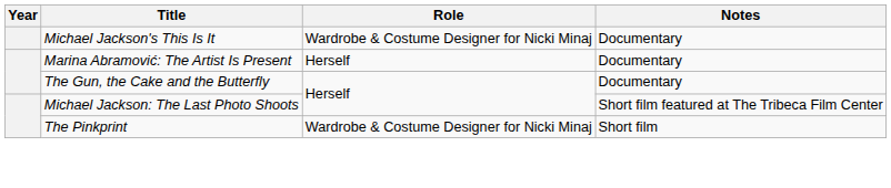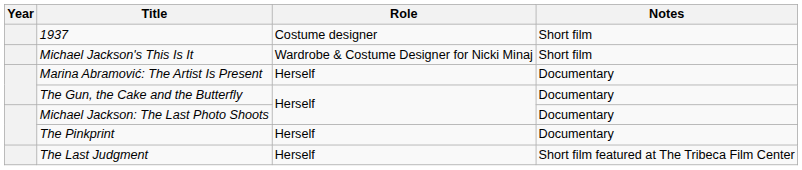+ row: 1937 | Costume designer | Short film
Michael Jackson's This Is It | Notes: Documentary -> Short film
Michael Jackson: The Last Photo Shoots | Notes: Short film featured at The Tribeca Film Center -> Documentary
The Pinkprint | Role: Wardrobe & Costume Designer for Nicki Minaj -> Herself
The Pinkprint | Notes: Short film -> Documentary
+ row: The Last Judgment | Herself | Short film featured at The Tribeca Film Center
